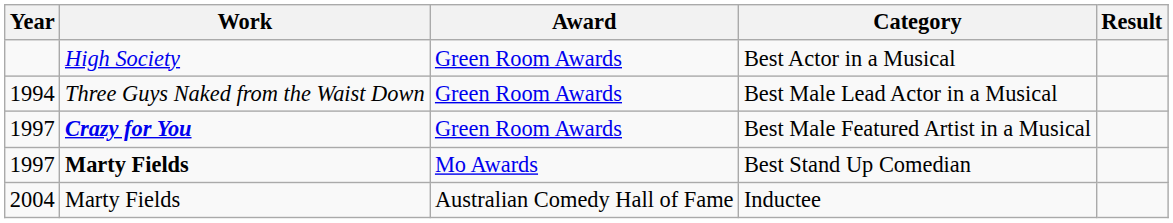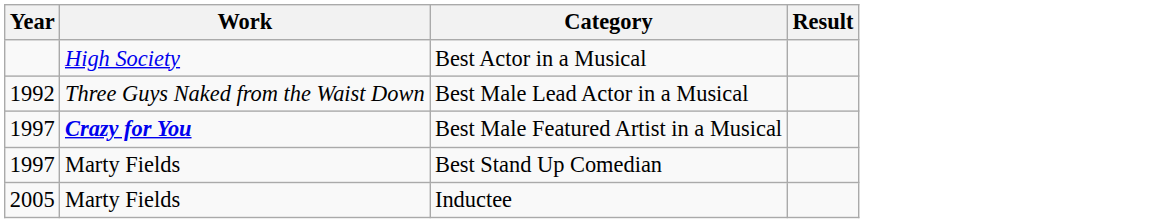- column: Award | Green Room Awards | Green Room Awards | Green Room Awards | Mo Awards | Australian Comedy Hall of Fame
Best Male Lead Actor in a Musical | Year: 1994 -> 1992
Best Stand Up Comedian | Work: bold -> normal
Inductee | Year: 2004 -> 2005
